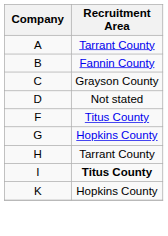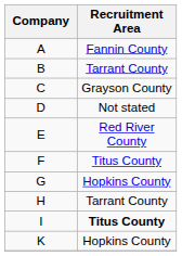A | Recruitment Area: Tarrant County -> Fannin County
B | Recruitment Area: Fannin County -> Tarrant County
+ row: E | Red River County
